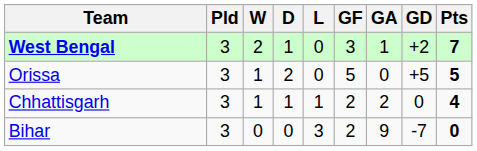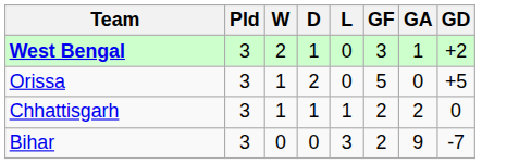- column: Pts | 7 | 5 | 4 | 0
